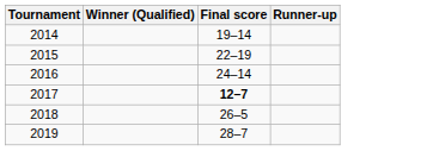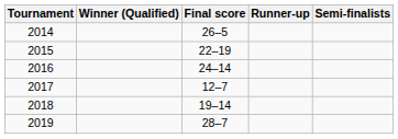+ column: Semi-finalists
2014 | Final score: 19–14 -> 26–5
2017 | Final score: bold -> normal
2018 | Final score: 26–5 -> 19–14
